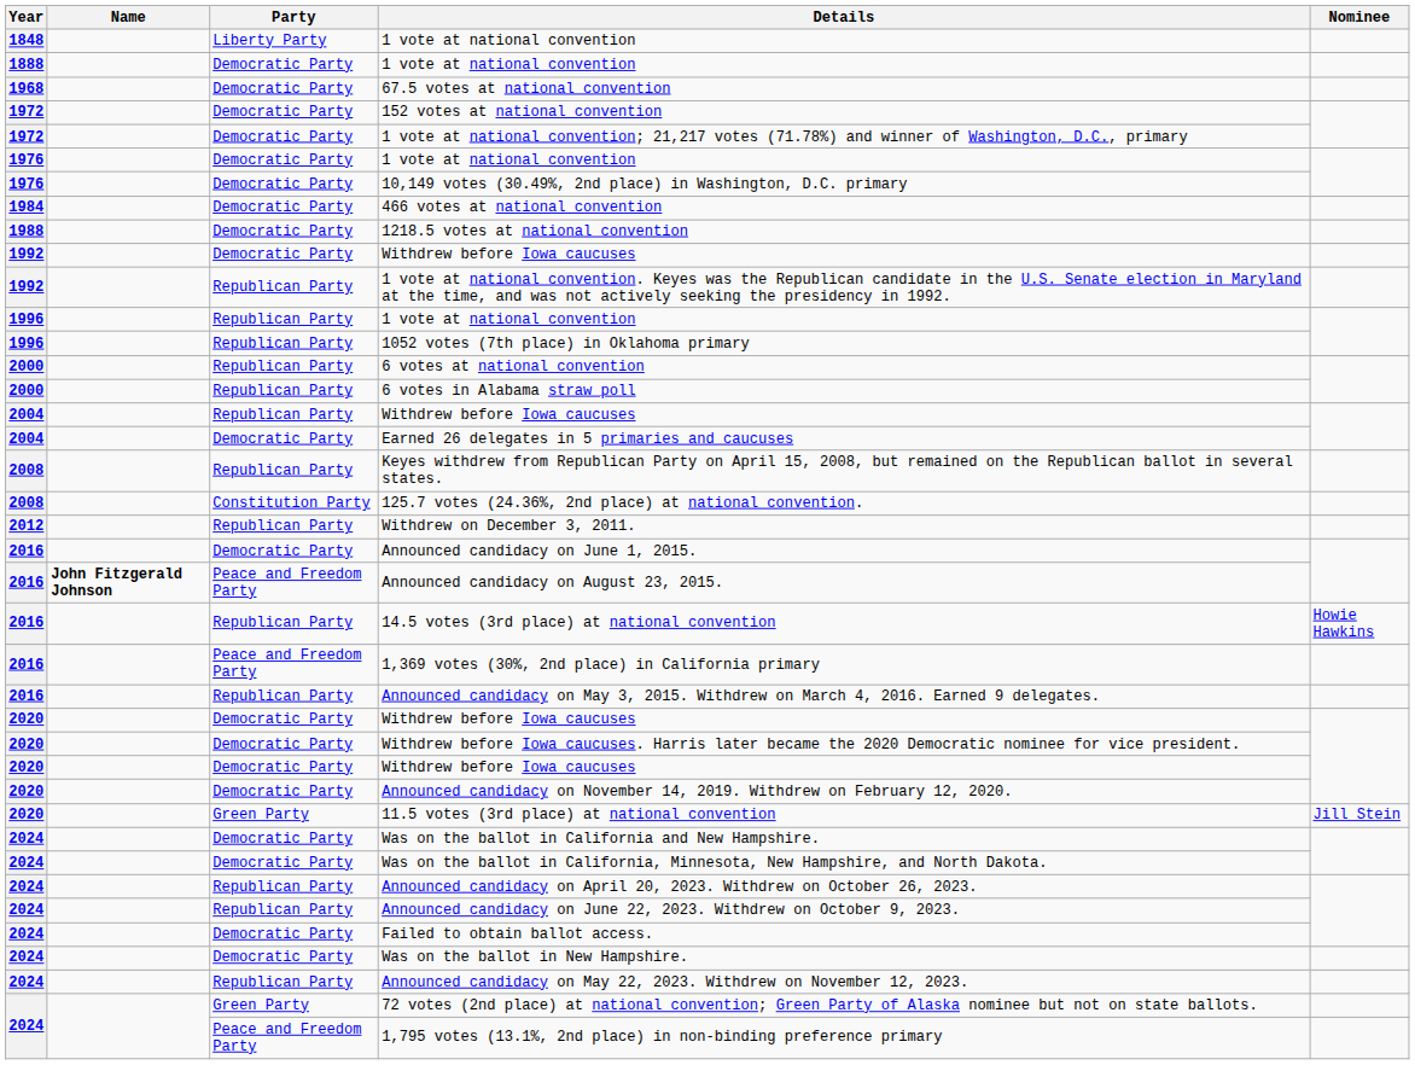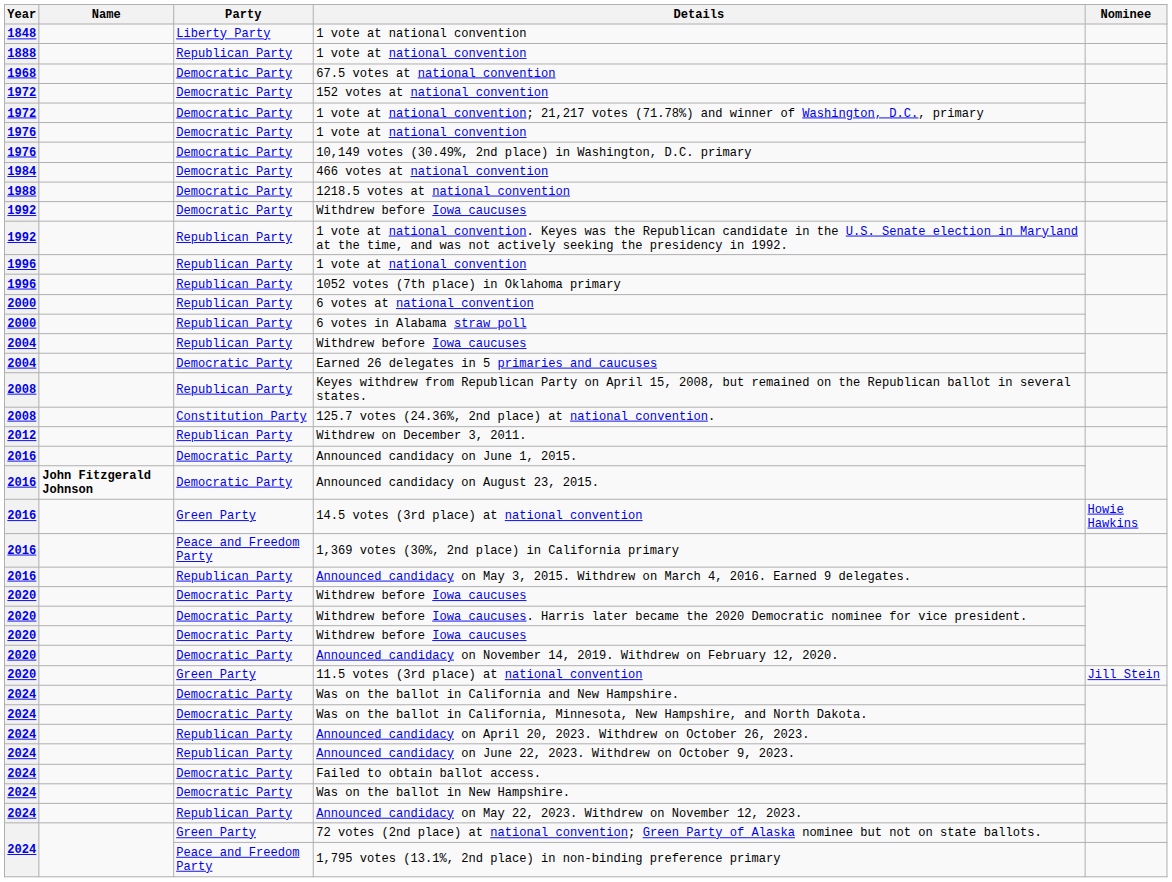1888 / 1 vote at national convention | Party: Democratic Party -> Republican Party
Announced candidacy on August 23, 2015. | Party: Peace and Freedom Party -> Democratic Party
14.5 votes (3rd place) at national convention | Party: Republican Party -> Green Party
